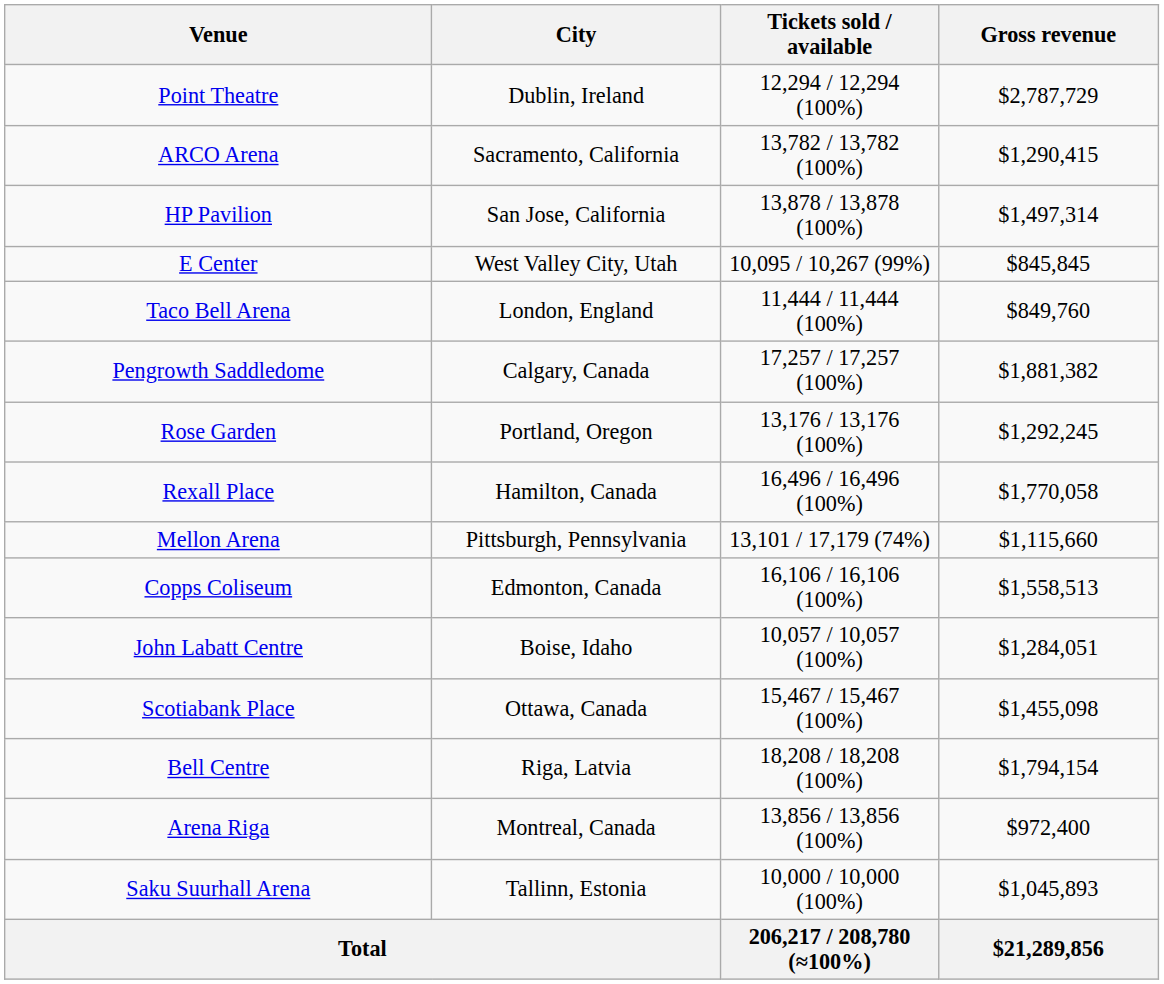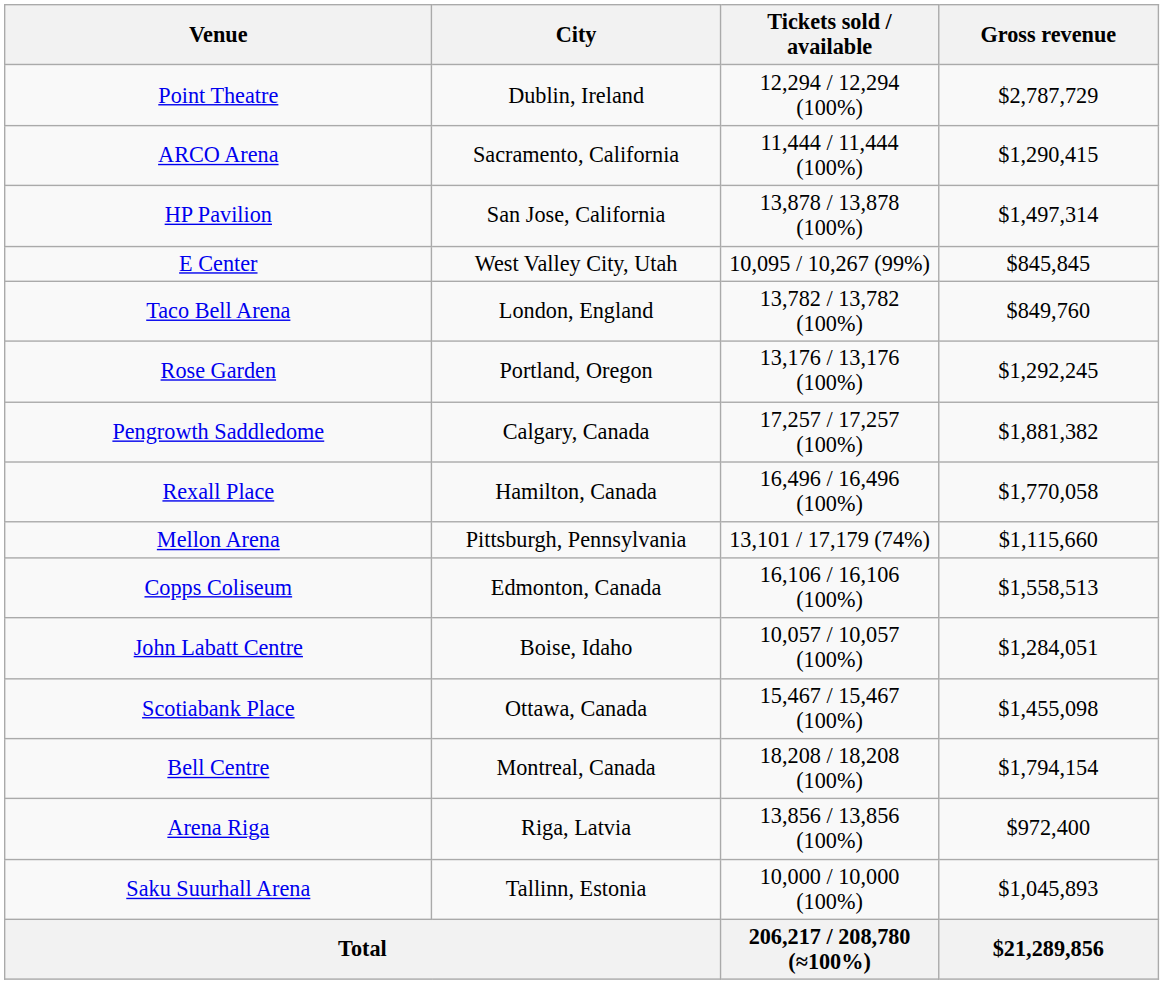ARCO Arena | Tickets sold / available: 13,782 / 13,782 (100%) -> 11,444 / 11,444 (100%)
Taco Bell Arena | Tickets sold / available: 11,444 / 11,444 (100%) -> 13,782 / 13,782 (100%)
rows swapped: Rose Garden <-> Pengrowth Saddledome
Bell Centre | City: Riga, Latvia -> Montreal, Canada
Arena Riga | City: Montreal, Canada -> Riga, Latvia
